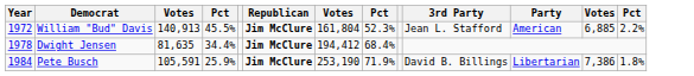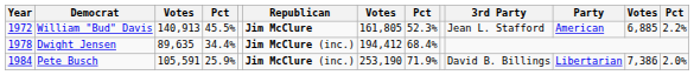William "Bud" Davis | column 7: 161,804 -> 161,805
Dwight Jensen | column 3: 81,635 -> 89,635
Dwight Jensen | Republican: Jim McClure -> Jim McClure (inc.)
Pete Busch | Republican: Jim McClure -> Jim McClure (inc.)
Pete Busch | column 13: 1.8% -> 2.0%
